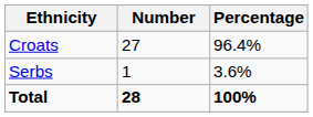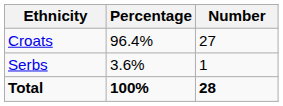columns swapped: Number <-> Percentage
